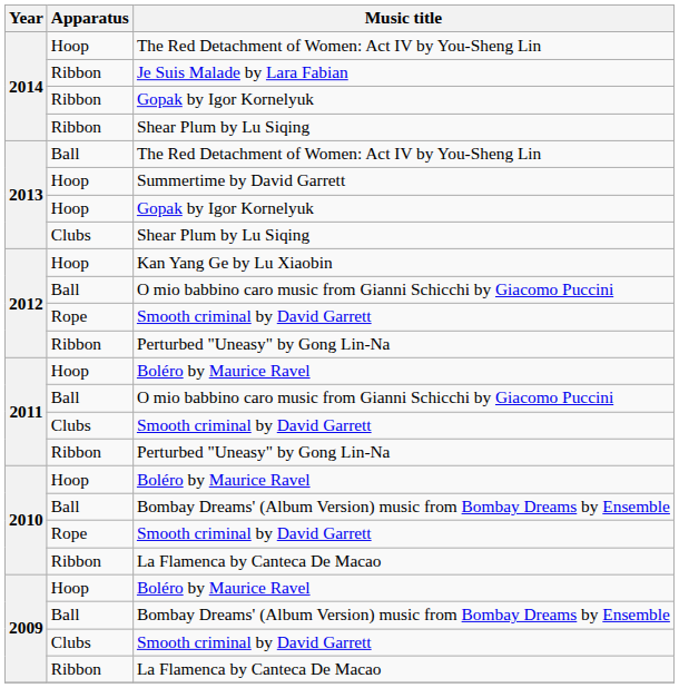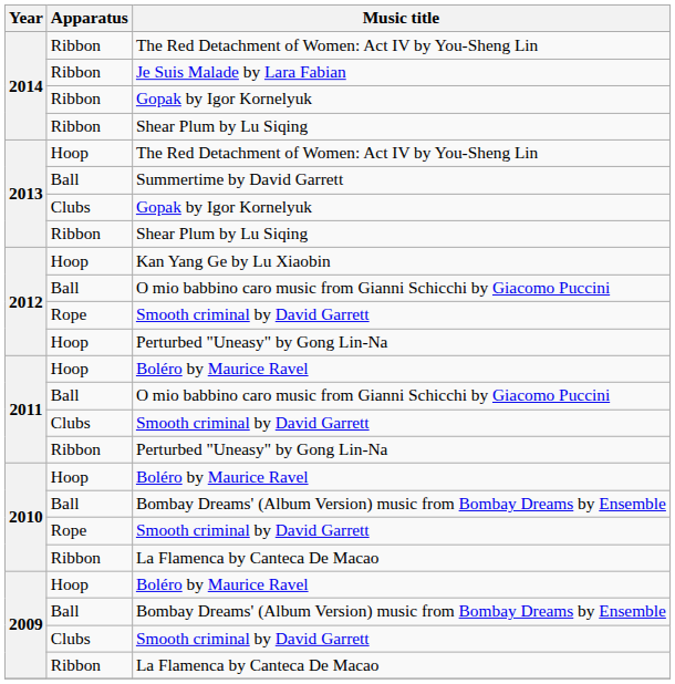2014 / The Red Detachment of Women: Act IV by You-Sheng Lin | Apparatus: Hoop -> Ribbon
2013 / The Red Detachment of Women: Act IV by You-Sheng Lin | Apparatus: Ball -> Hoop
Summertime by David Garrett | Apparatus: Hoop -> Ball
2013 / Gopak by Igor Kornelyuk | Apparatus: Hoop -> Clubs
2013 / Shear Plum by Lu Siqing | Apparatus: Clubs -> Ribbon
2012 / Perturbed "Uneasy" by Gong Lin-Na | Apparatus: Ribbon -> Hoop
